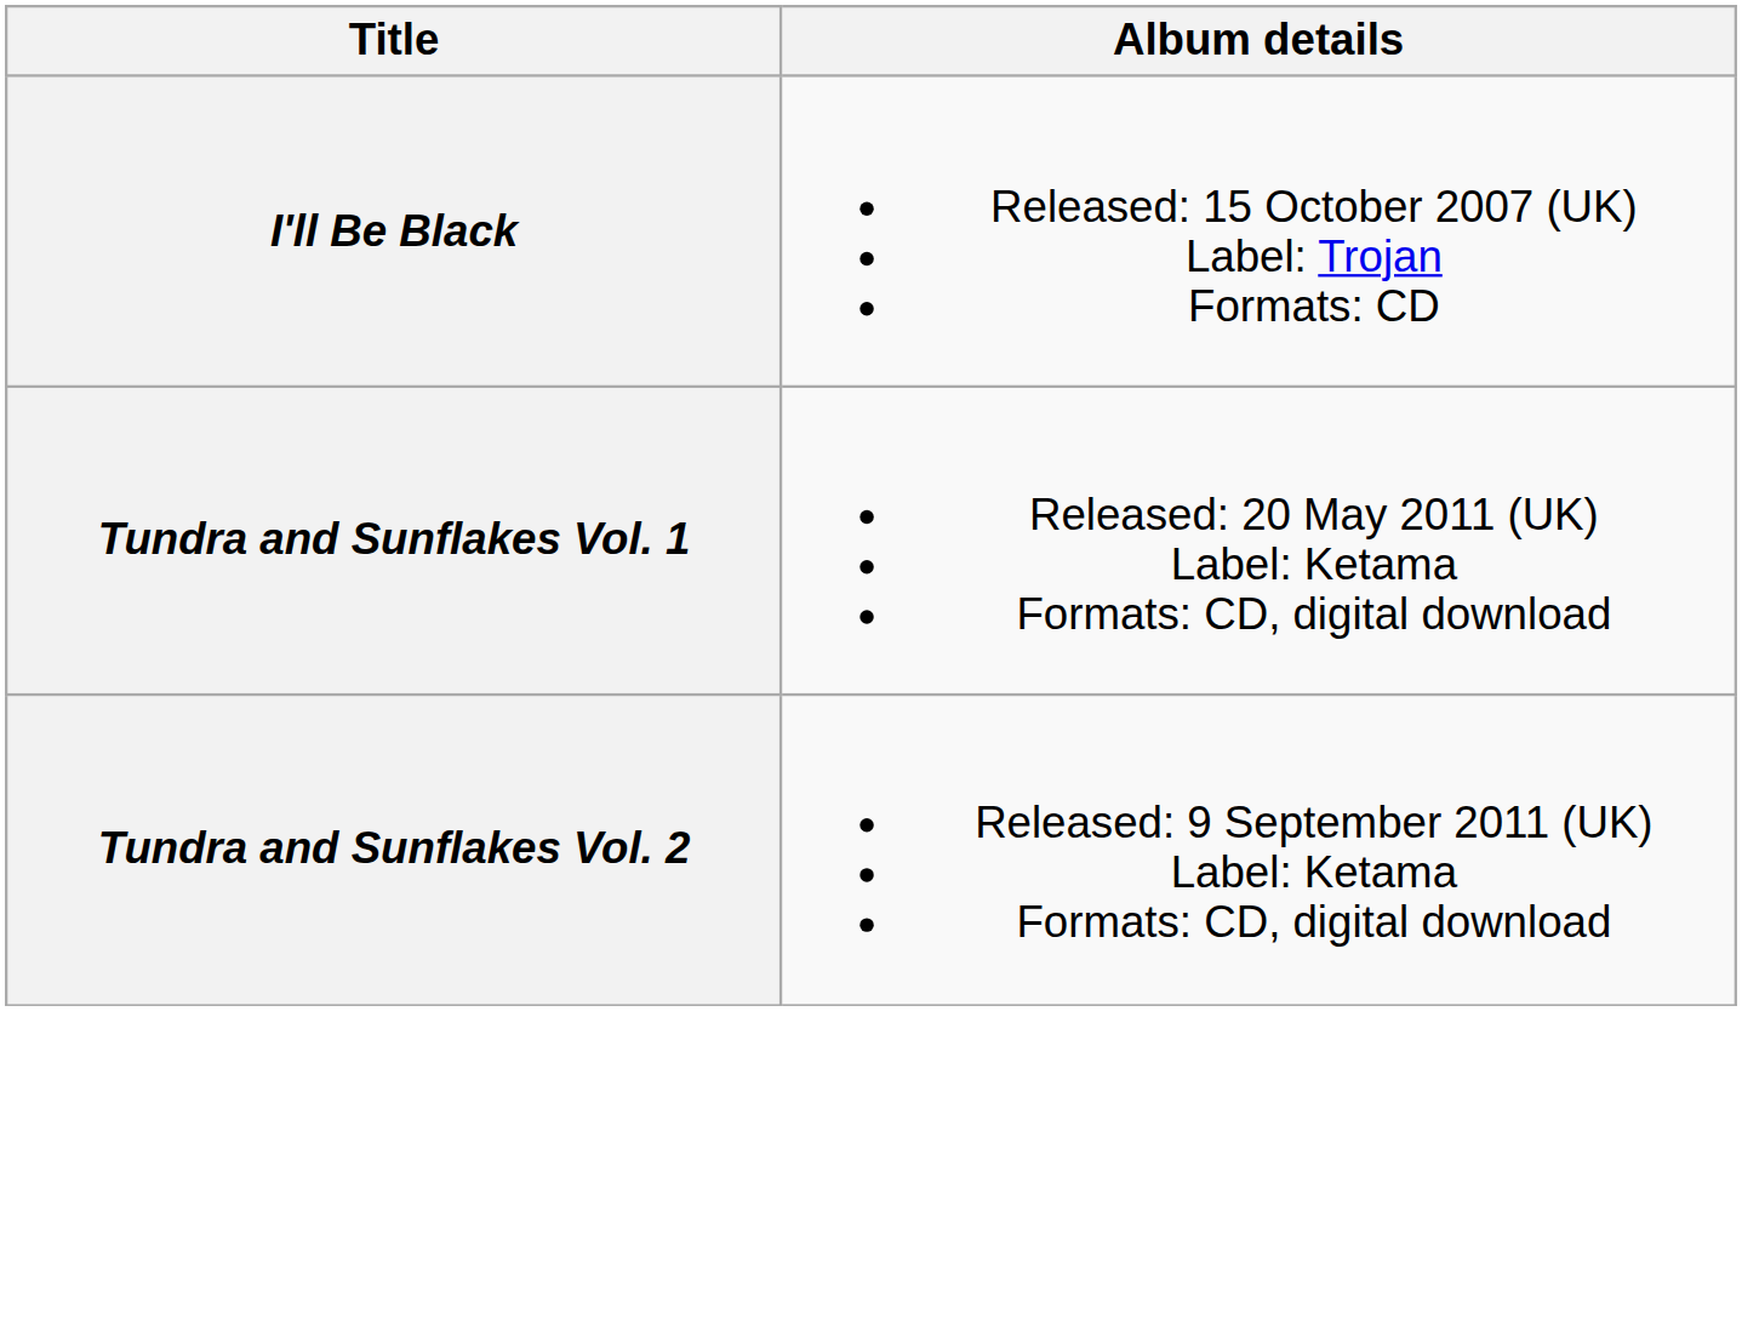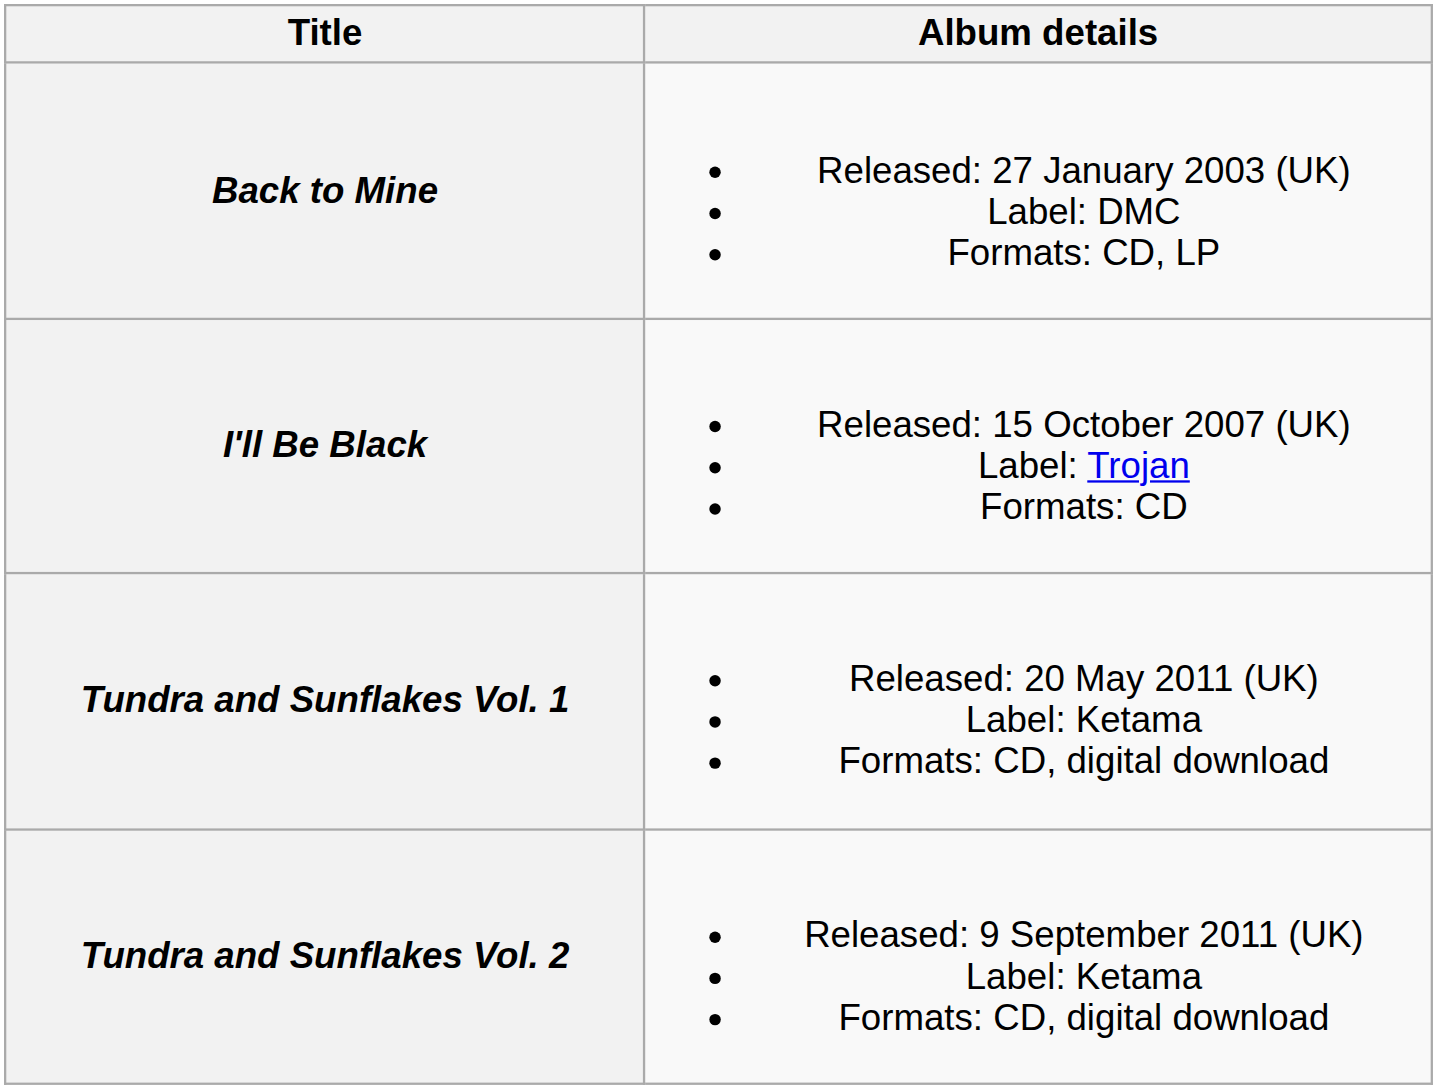+ row: Back to Mine | Released: 27 January 2003 (UK) Label: DMC Formats: CD, LP
